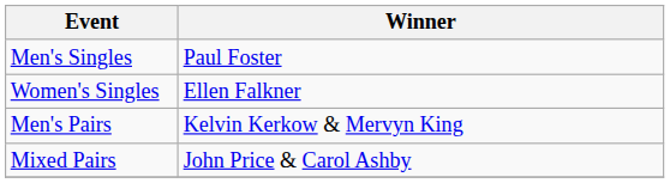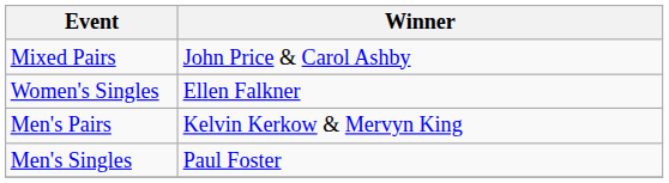rows swapped: Men's Singles <-> Mixed Pairs
